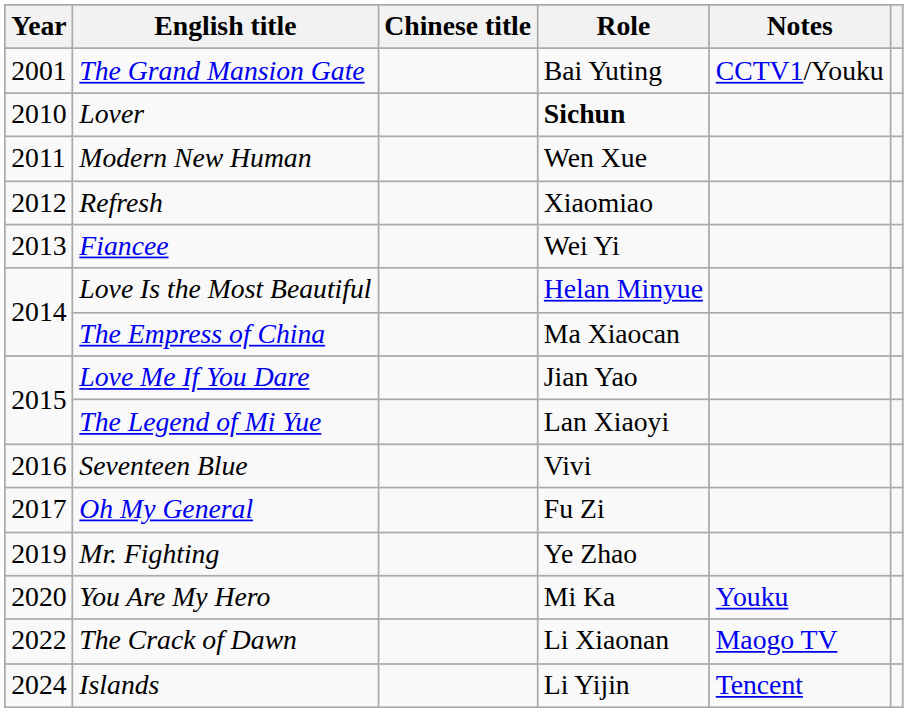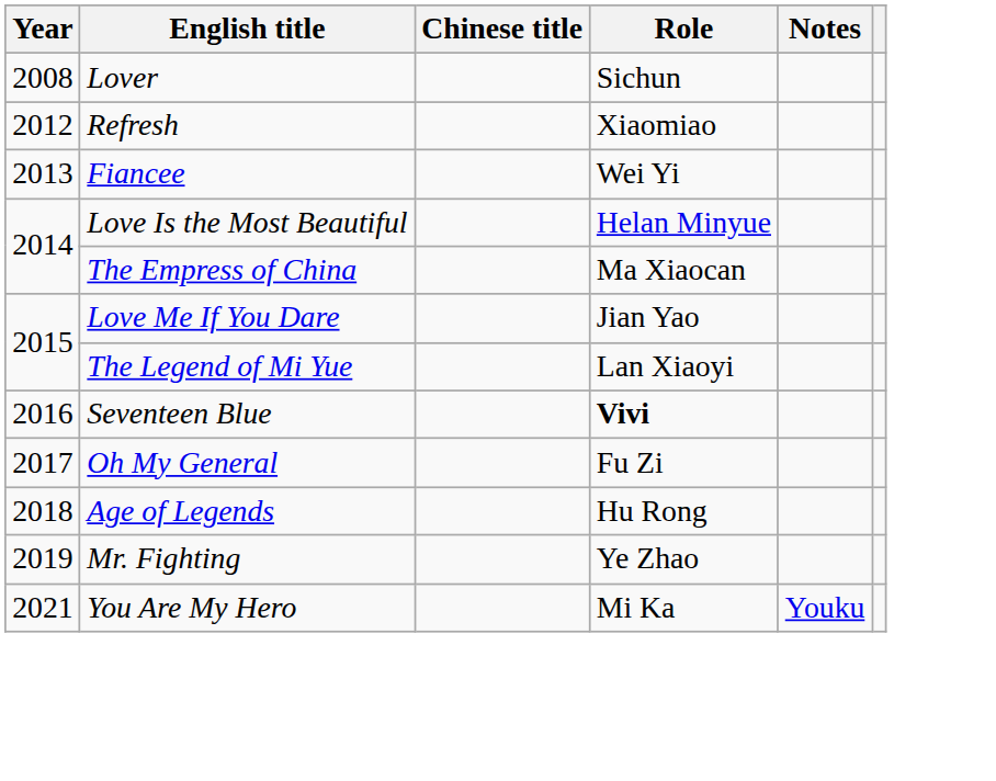- row: 2001 | The Grand Mansion Gate | Bai Yuting | CCTV1/Youku
Lover | Year: 2010 -> 2008
Lover | Role: bold -> normal
- row: 2011 | Modern New Human | Wen Xue
Seventeen Blue | Role: normal -> bold
+ row: 2018 | Age of Legends | Hu Rong
You Are My Hero | Year: 2020 -> 2021
- row: 2022 | The Crack of Dawn | Li Xiaonan | Maogo TV
- row: 2024 | Islands | Li Yijin | Tencent
